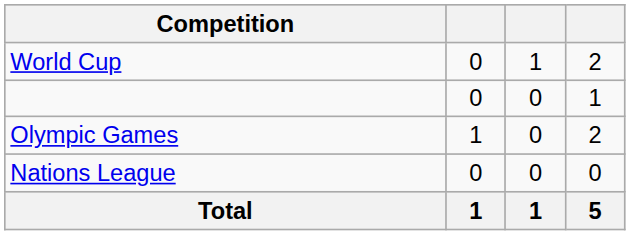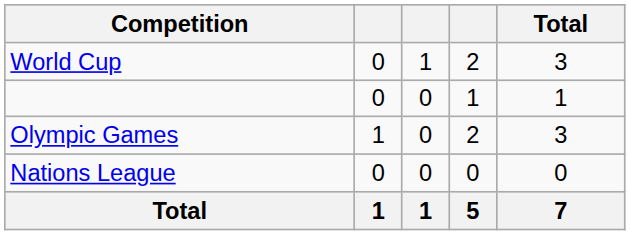+ column: Total | 3 | 1 | 3 | 0 | 7
